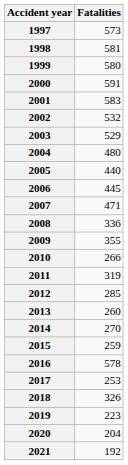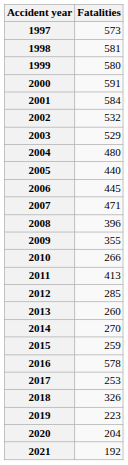2001 | Fatalities: 583 -> 584
2008 | Fatalities: 336 -> 396
2011 | Fatalities: 319 -> 413
